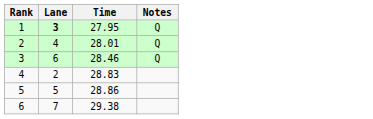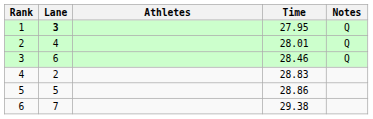+ column: Athletes
